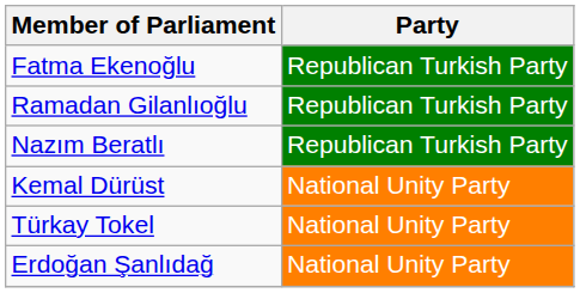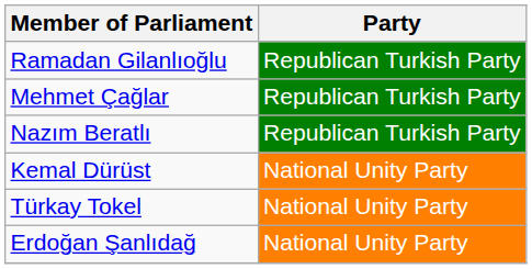- row: Fatma Ekenoğlu | Republican Turkish Party
+ row: Mehmet Çağlar | Republican Turkish Party
